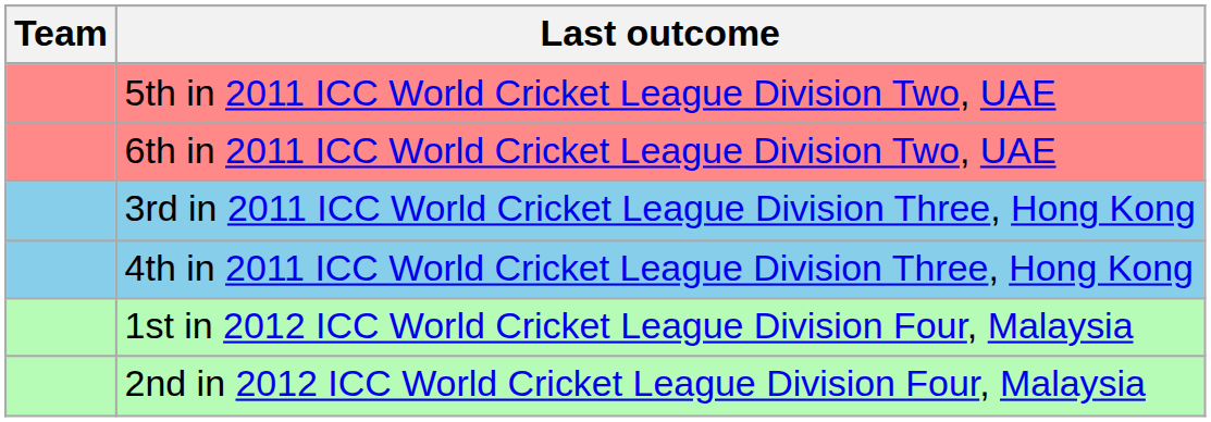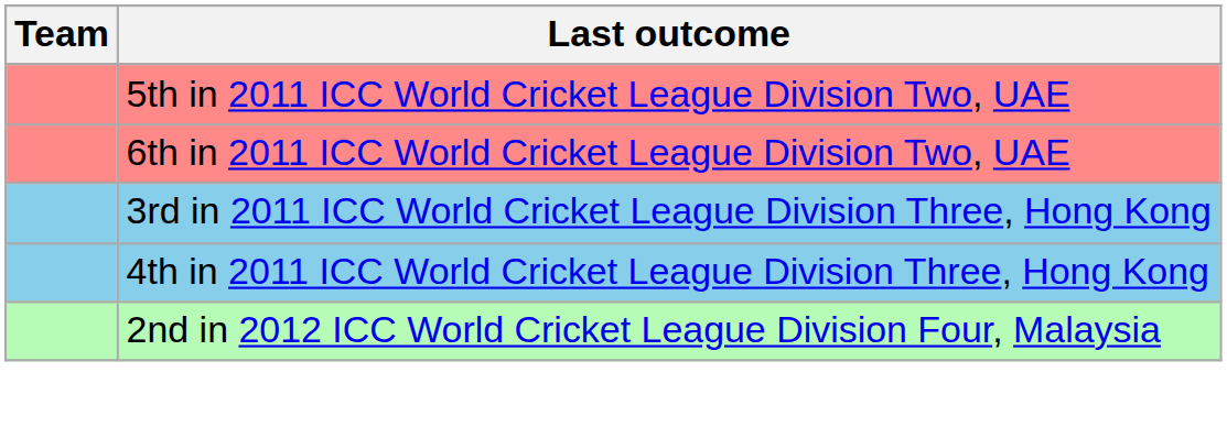- row: 1st in 2012 ICC World Cricket League Division Four, Malaysia
